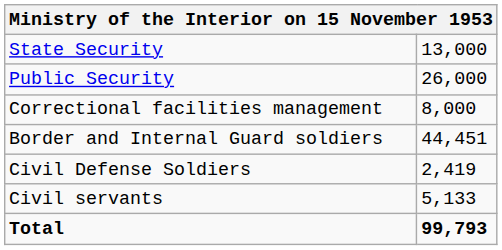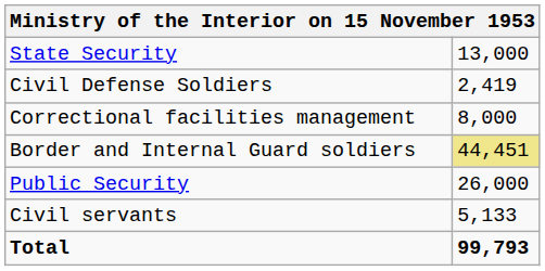rows swapped: Public Security <-> Civil Defense Soldiers
Border and Internal Guard soldiers | column 2: no background -> khaki background
